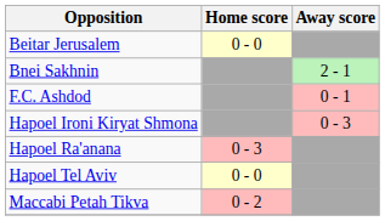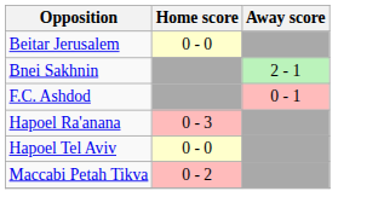- row: Hapoel Ironi Kiryat Shmona | 0 - 3
